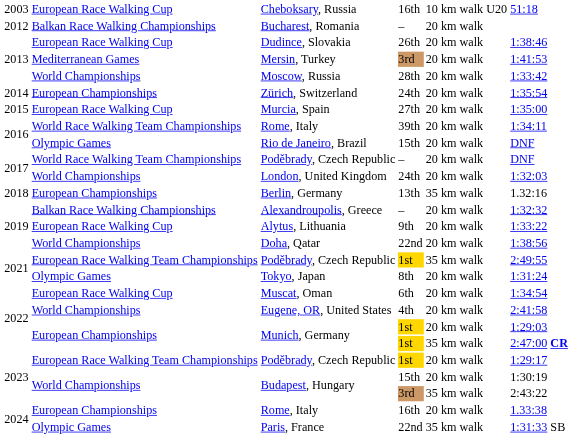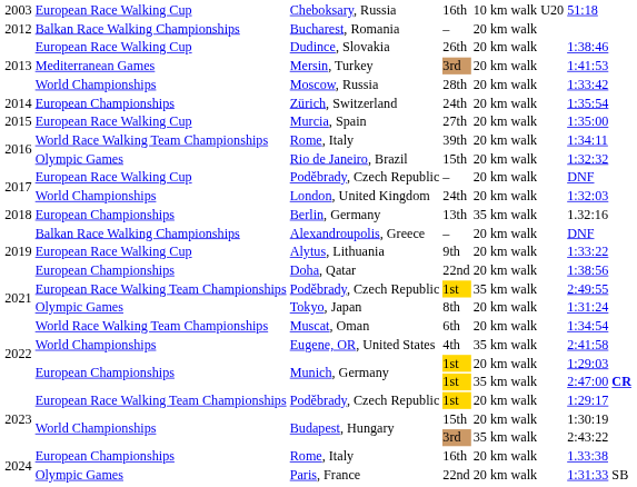Rio de Janeiro, Brazil | column 6: DNF -> 1:32:32
Poděbrady, Czech Republic / – | column 2: World Race Walking Team Championships -> European Race Walking Cup
Alexandroupolis, Greece | column 6: 1:32:32 -> DNF
Doha, Qatar | column 2: World Championships -> European Championships
Muscat, Oman | column 2: European Race Walking Cup -> World Race Walking Team Championships
Eugene, OR, United States | column 5: 20 km walk -> 35 km walk
Paris, France | column 5: 35 km walk -> 20 km walk
